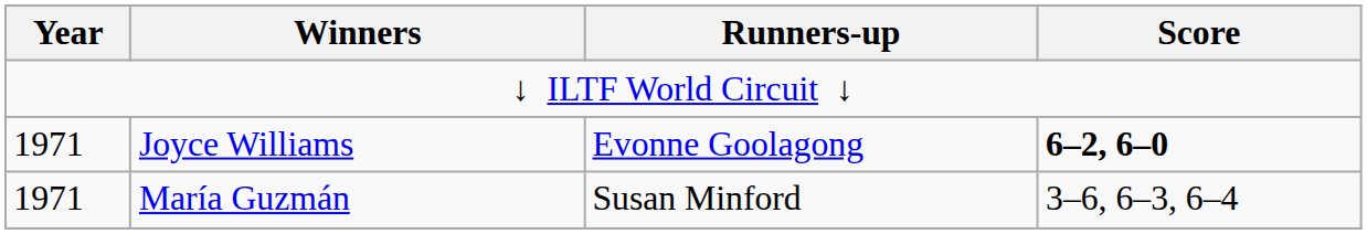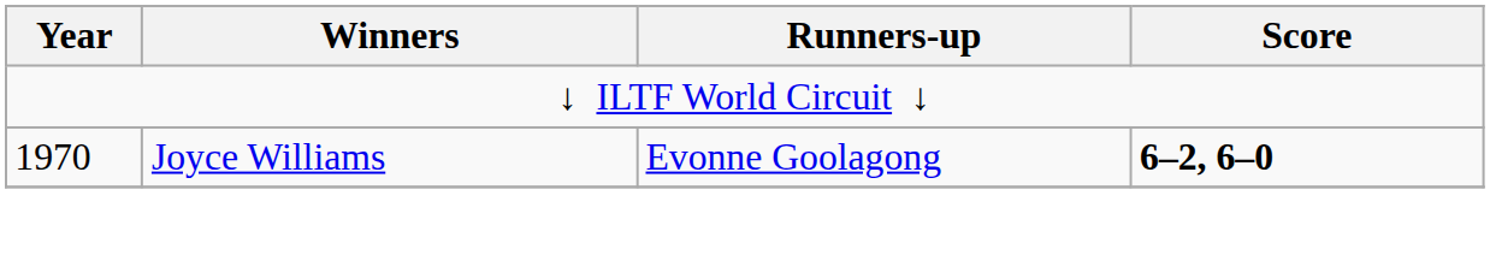Joyce Williams | Year: 1971 -> 1970
- row: 1971 | María Guzmán | Susan Minford | 3–6, 6–3, 6–4
